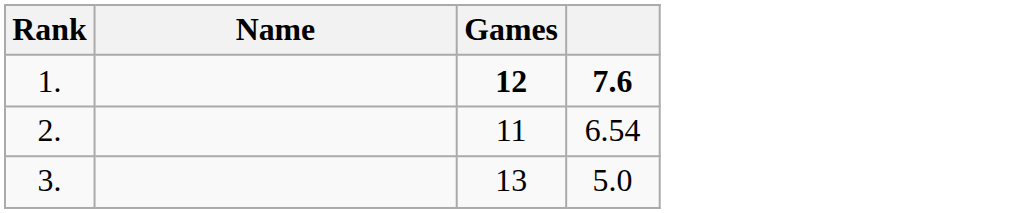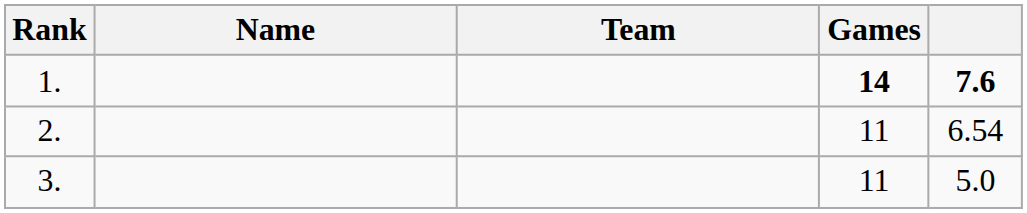+ column: Team
1. | Games: 12 -> 14
3. | Games: 13 -> 11
